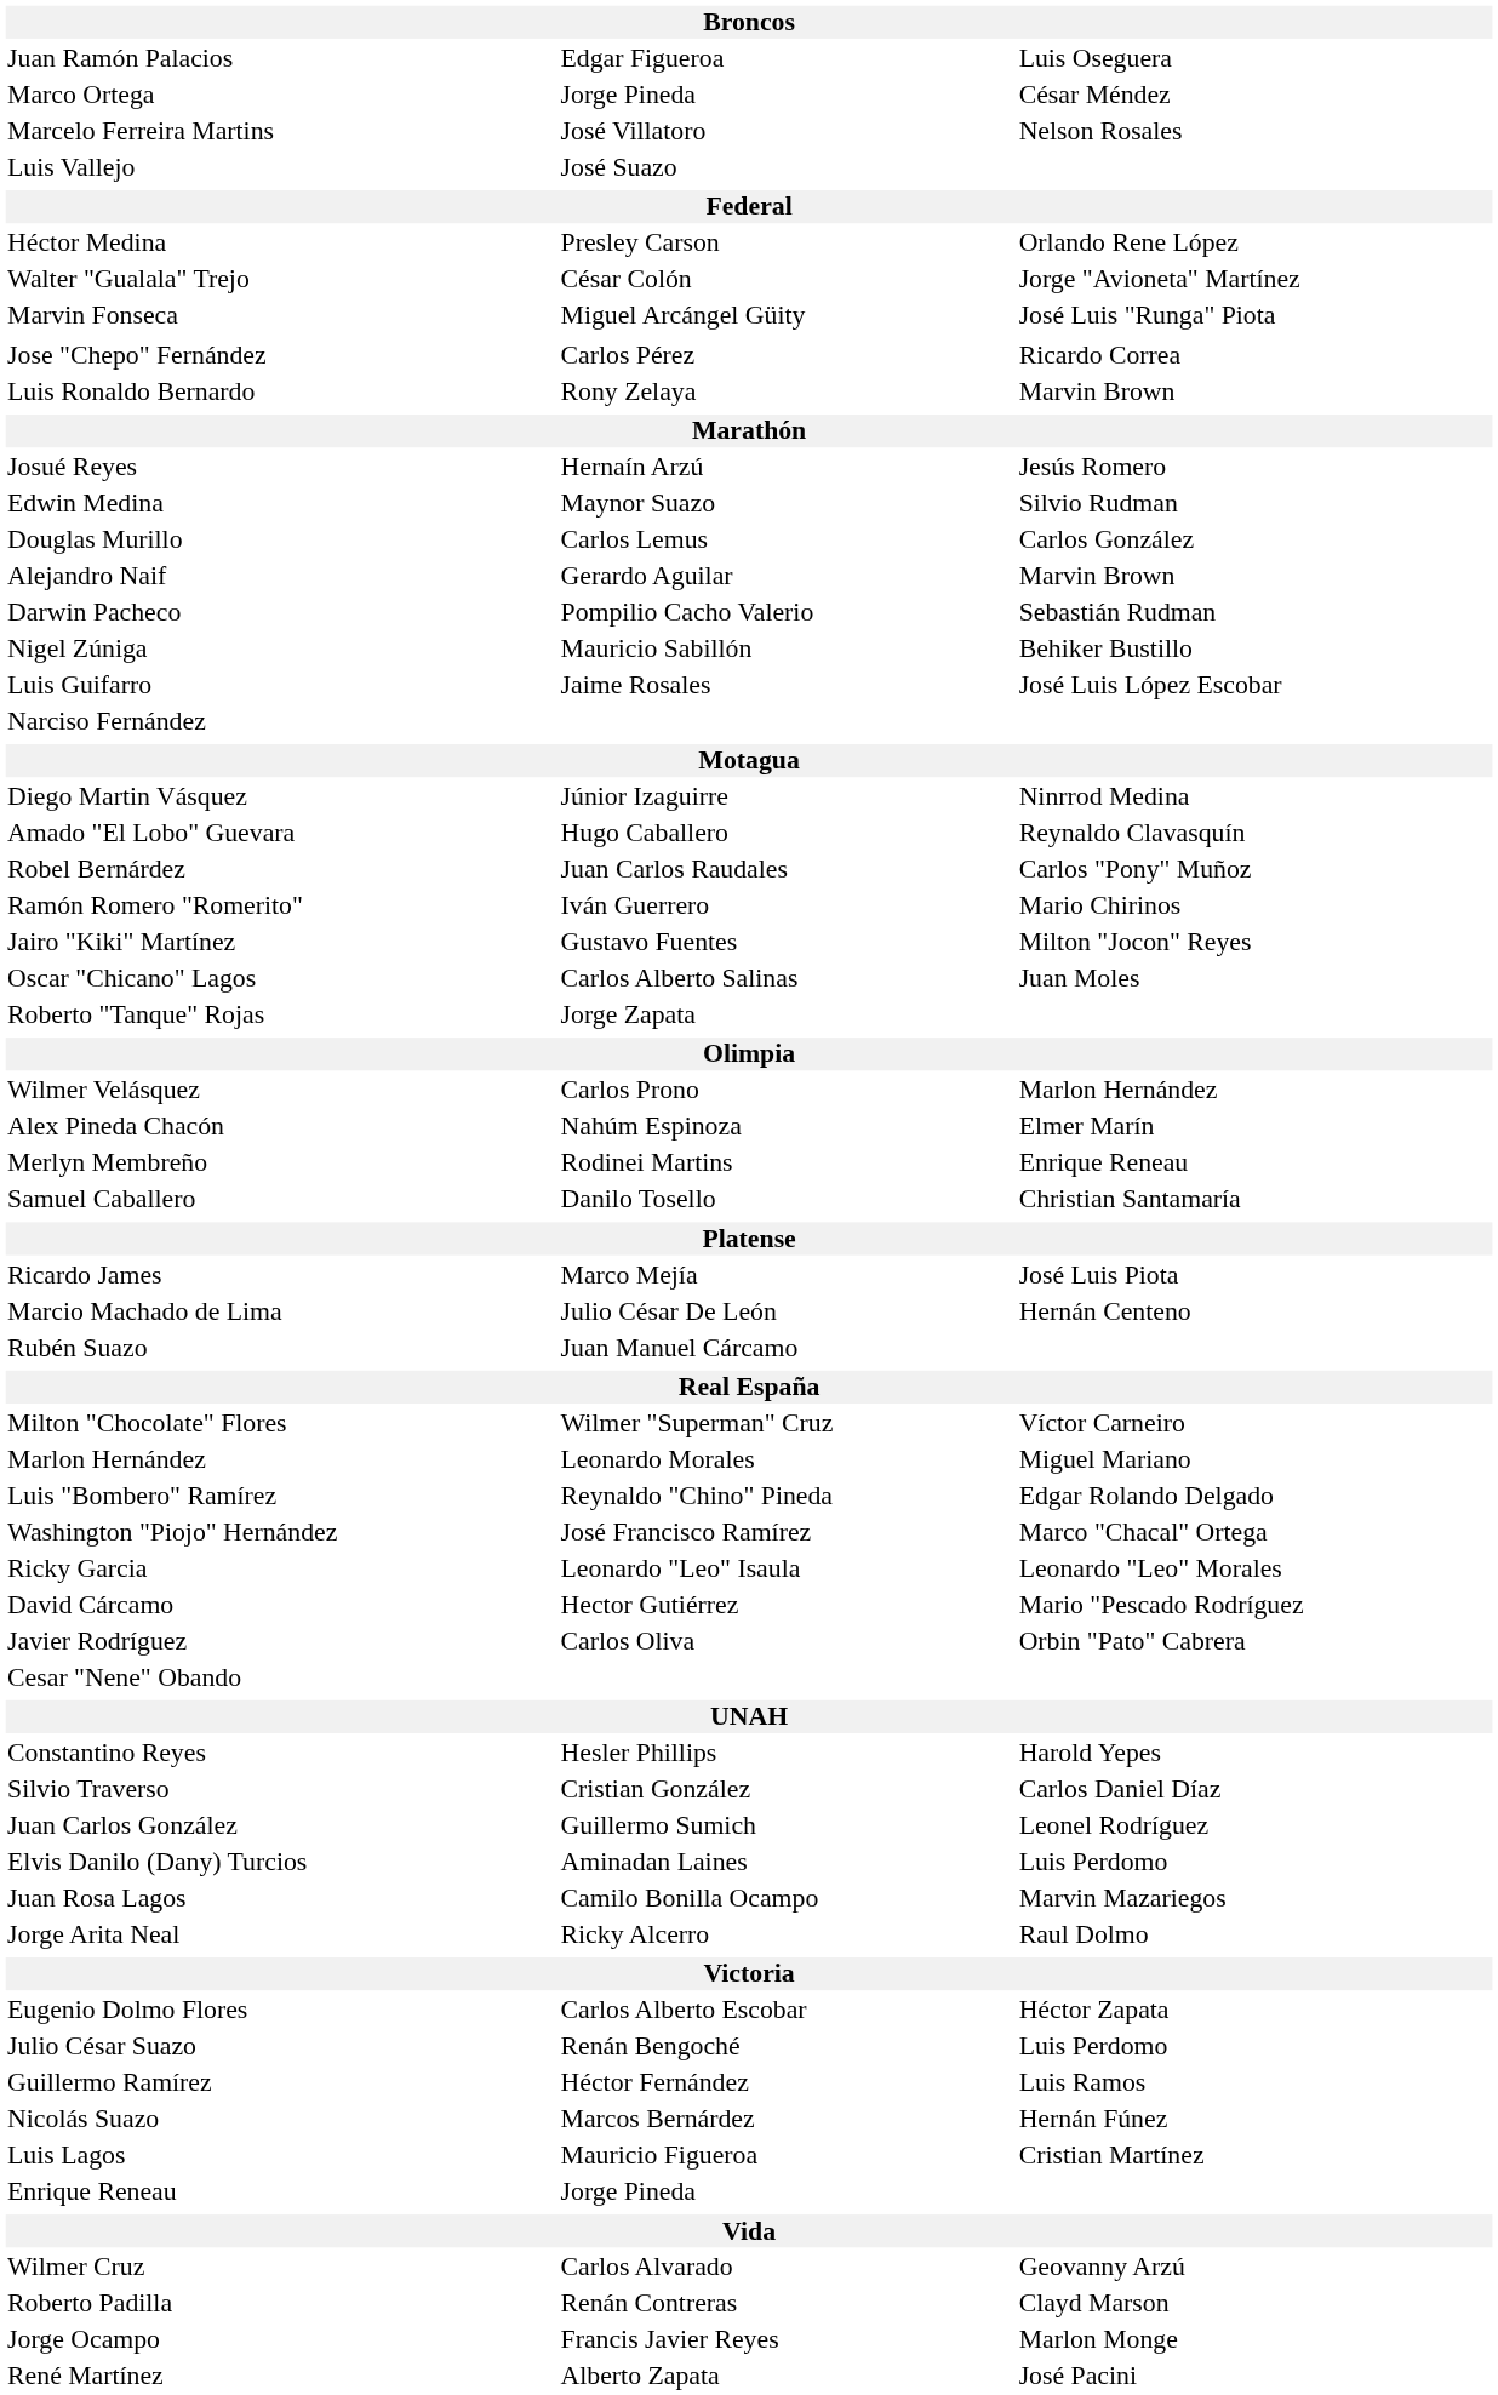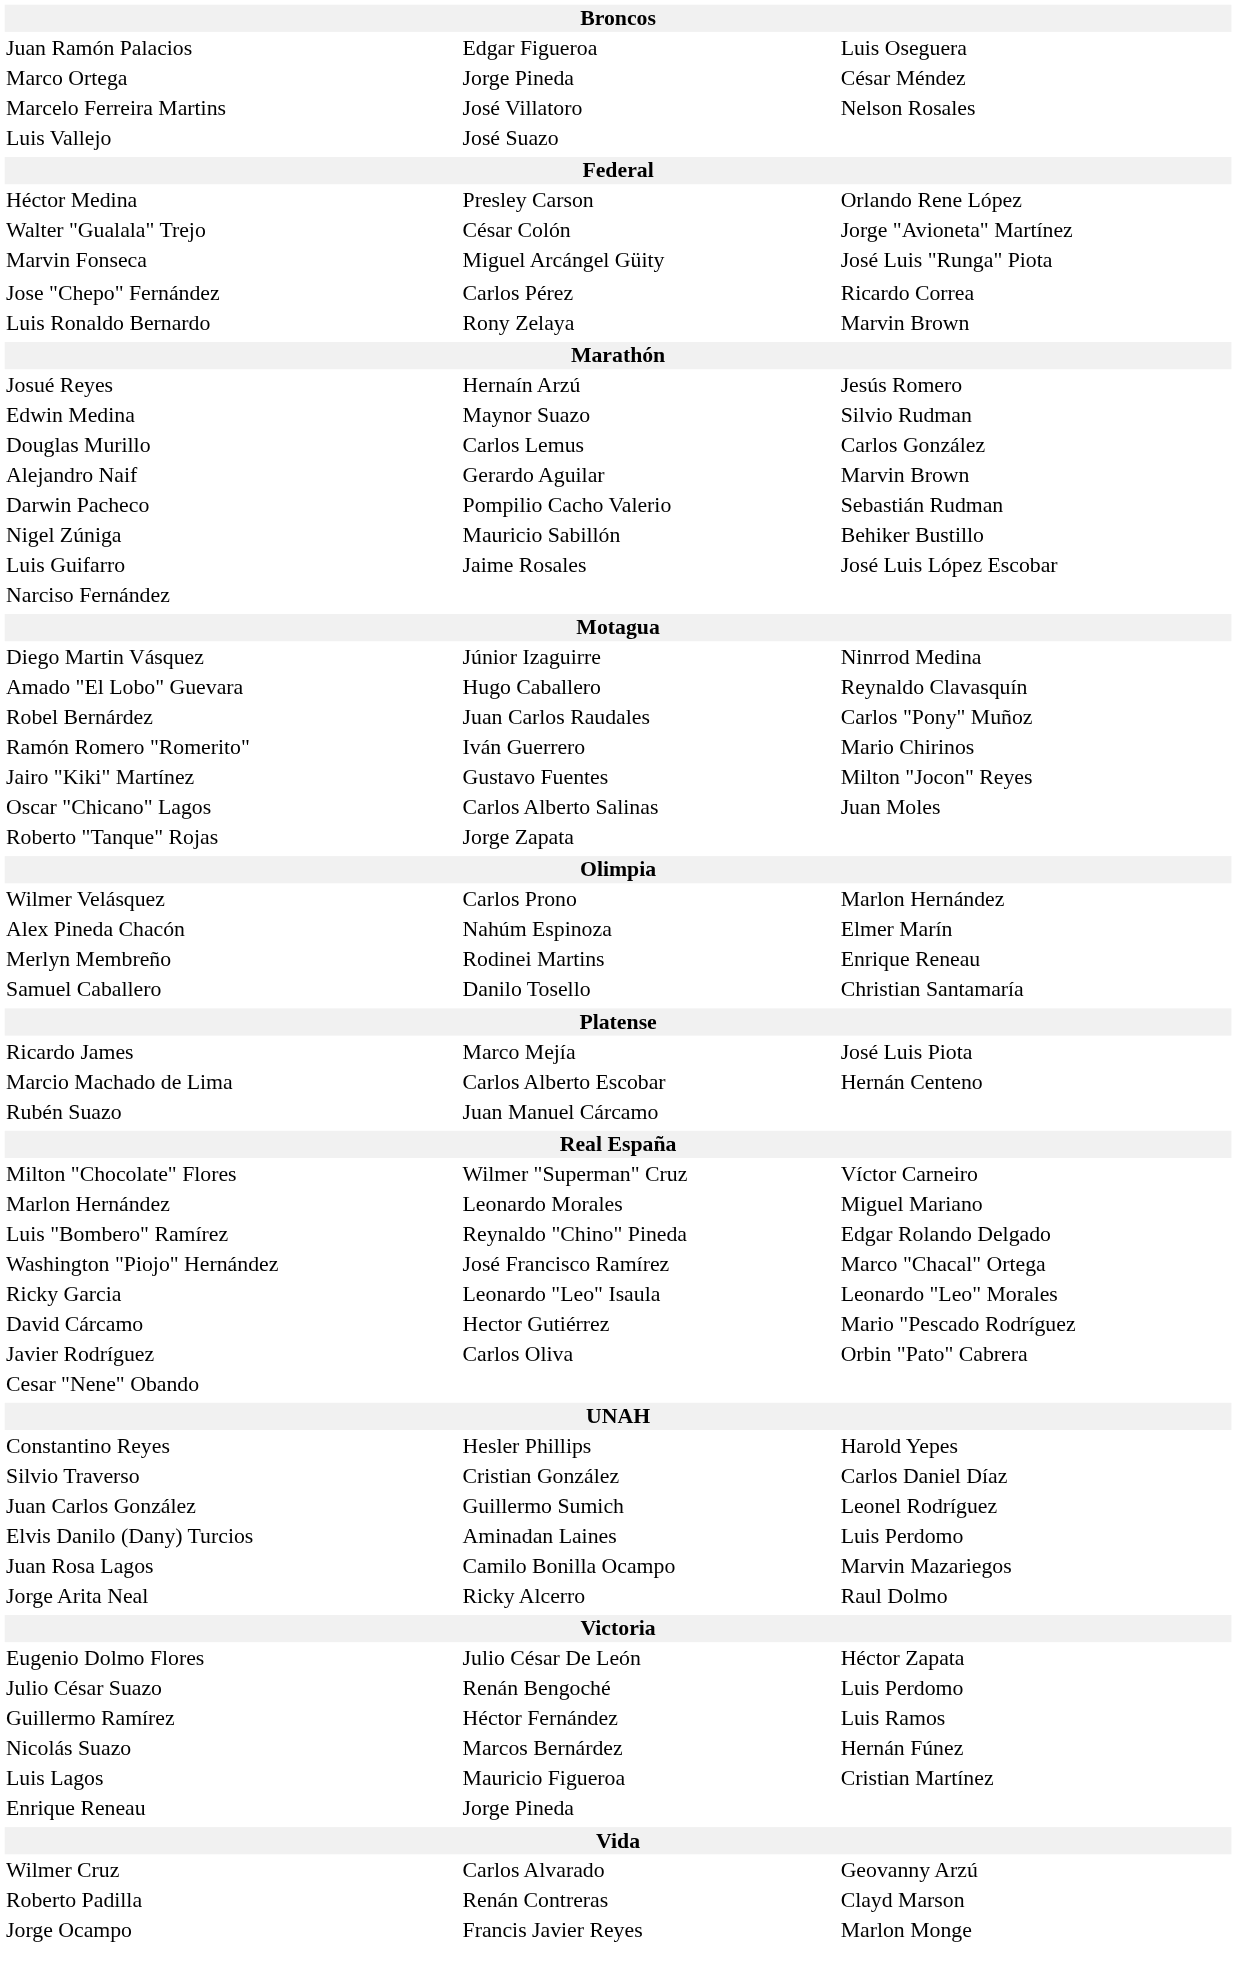Marcio Machado de Lima | column 2: Julio César De León -> Carlos Alberto Escobar
Eugenio Dolmo Flores | column 2: Carlos Alberto Escobar -> Julio César De León
- row: René Martínez | Alberto Zapata | José Pacini
